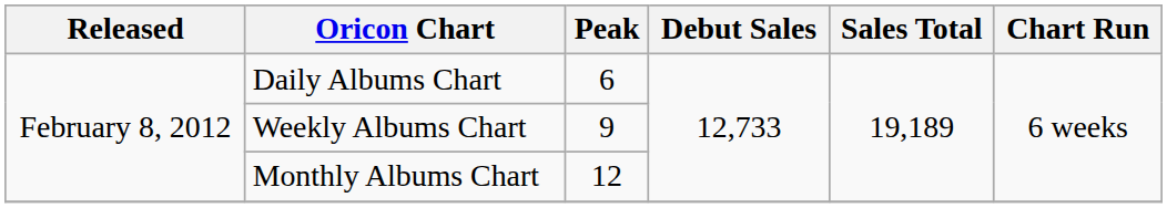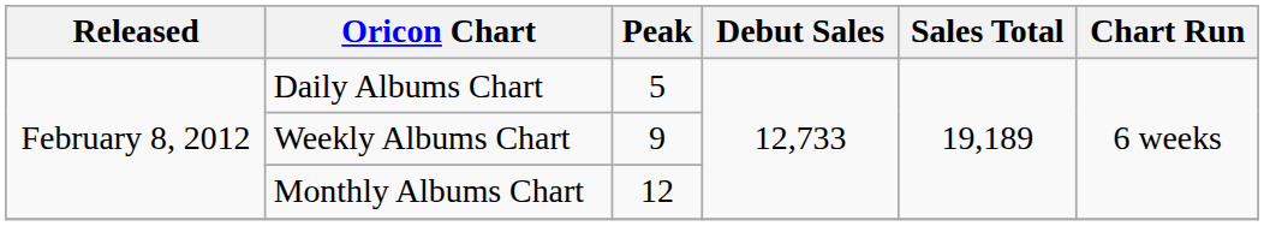Daily Albums Chart | Peak: 6 -> 5
